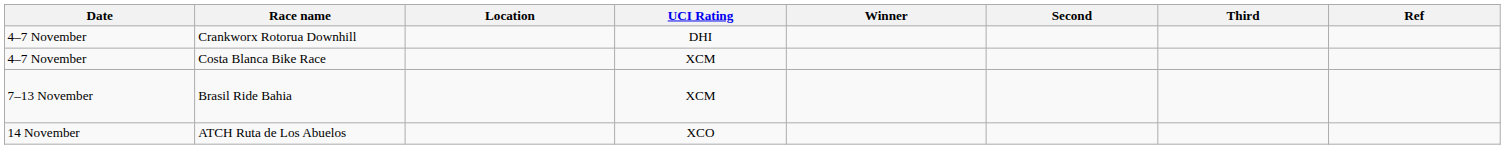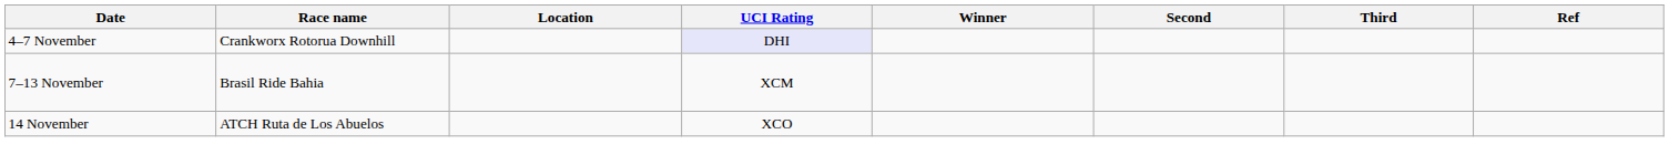Crankworx Rotorua Downhill | UCI Rating: no background -> lavender background
- row: 4–7 November | Costa Blanca Bike Race | XCM
